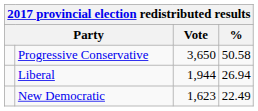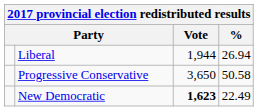rows swapped: Progressive Conservative <-> Liberal
New Democratic | Vote: normal -> bold
